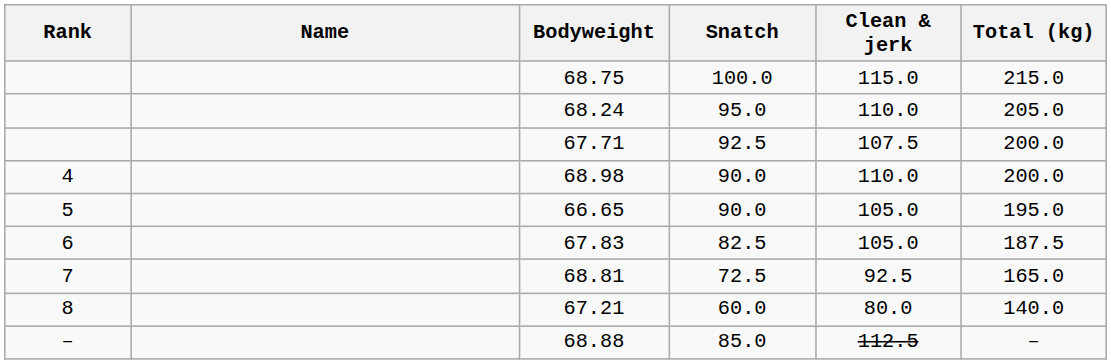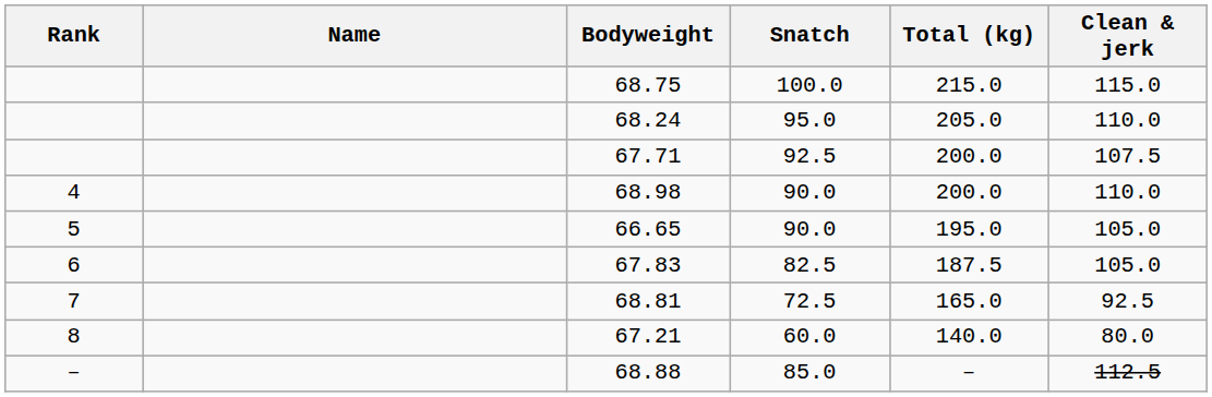columns swapped: Clean & jerk <-> Total (kg)
